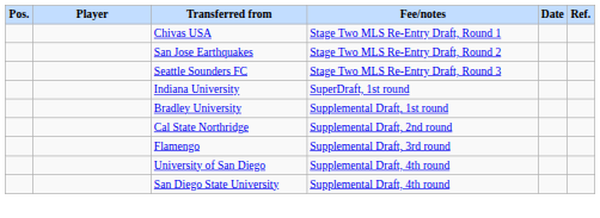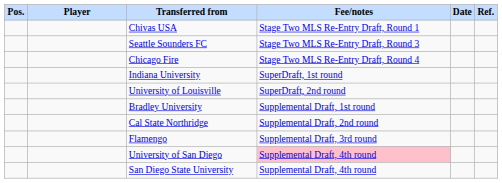- row: San Jose Earthquakes | Stage Two MLS Re-Entry Draft, Round 2
+ row: Chicago Fire | Stage Two MLS Re-Entry Draft, Round 4
+ row: University of Louisville | SuperDraft, 2nd round
University of San Diego | Fee/notes: no background -> pink background
